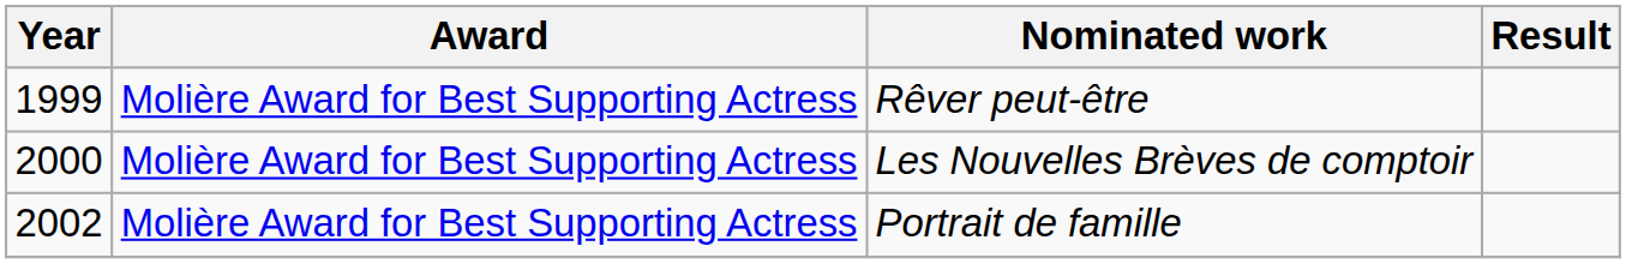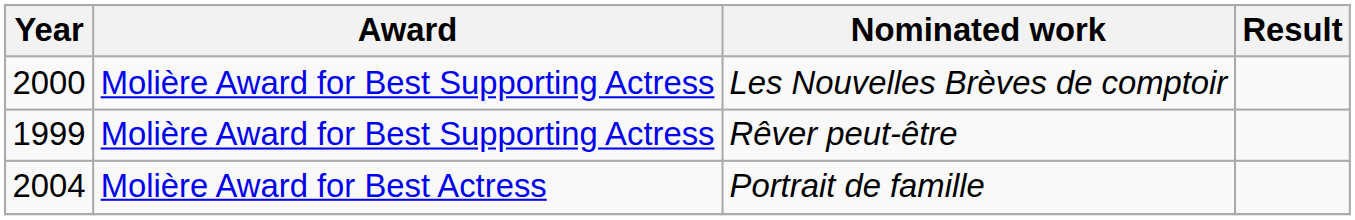rows swapped: Rêver peut-être <-> Les Nouvelles Brèves de comptoir
Portrait de famille | Year: 2002 -> 2004
Portrait de famille | Award: Molière Award for Best Supporting Actress -> Molière Award for Best Actress
